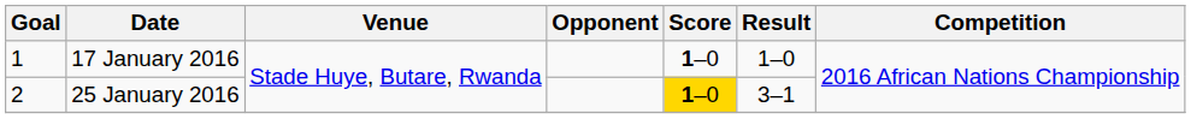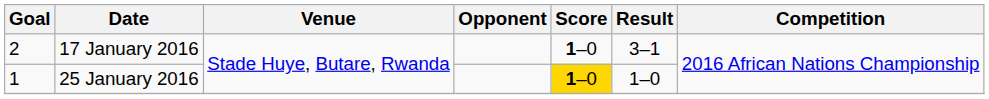17 January 2016 | Goal: 1 -> 2
17 January 2016 | Result: 1–0 -> 3–1
25 January 2016 | Goal: 2 -> 1
25 January 2016 | Result: 3–1 -> 1–0
